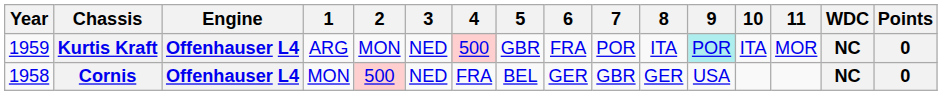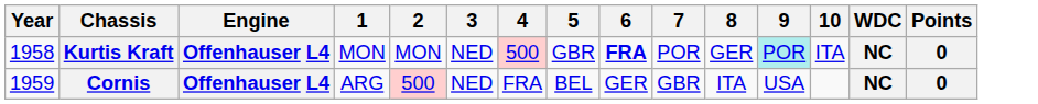- column: 11 | MOR
Kurtis Kraft | Year: 1959 -> 1958
Kurtis Kraft | 1: ARG -> MON
Kurtis Kraft | 6: normal -> bold
Kurtis Kraft | 8: ITA -> GER
Cornis | Year: 1958 -> 1959
Cornis | 1: MON -> ARG
Cornis | 8: GER -> ITA
